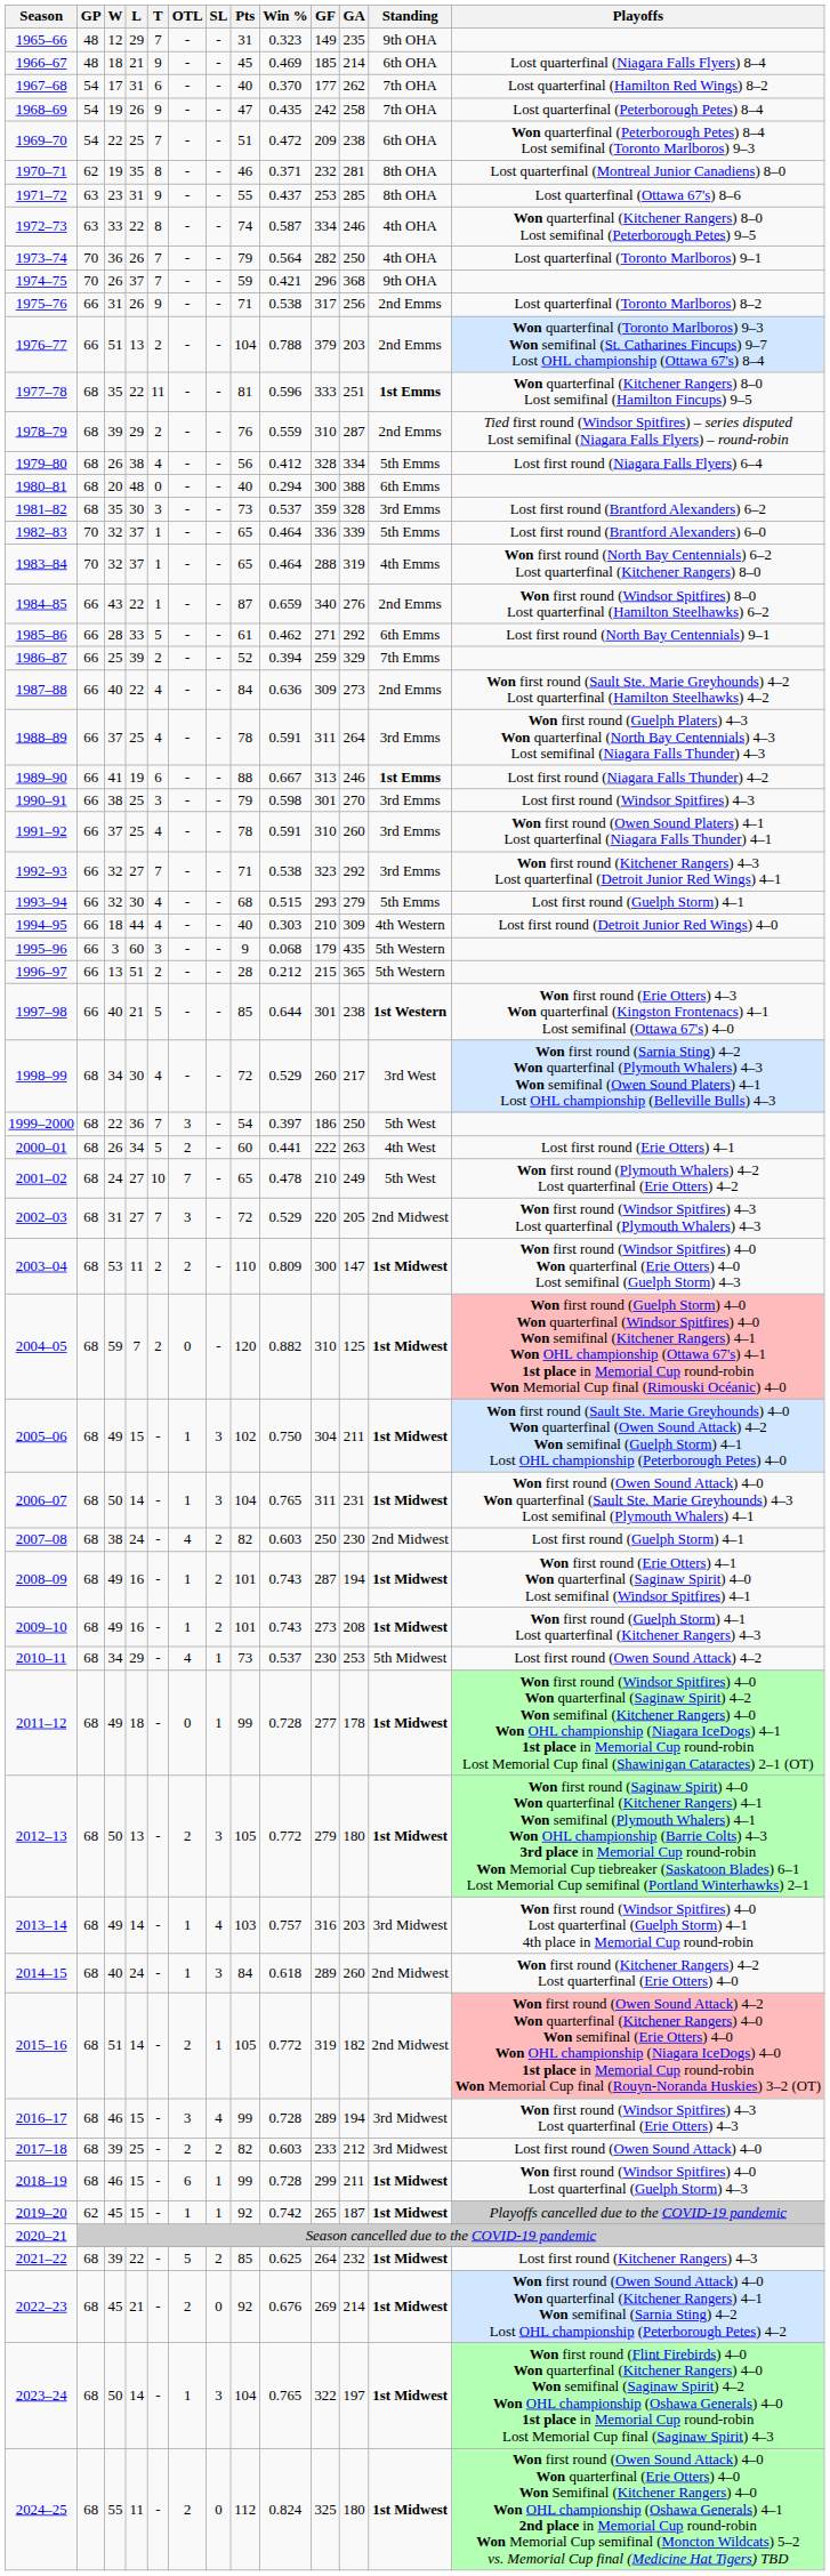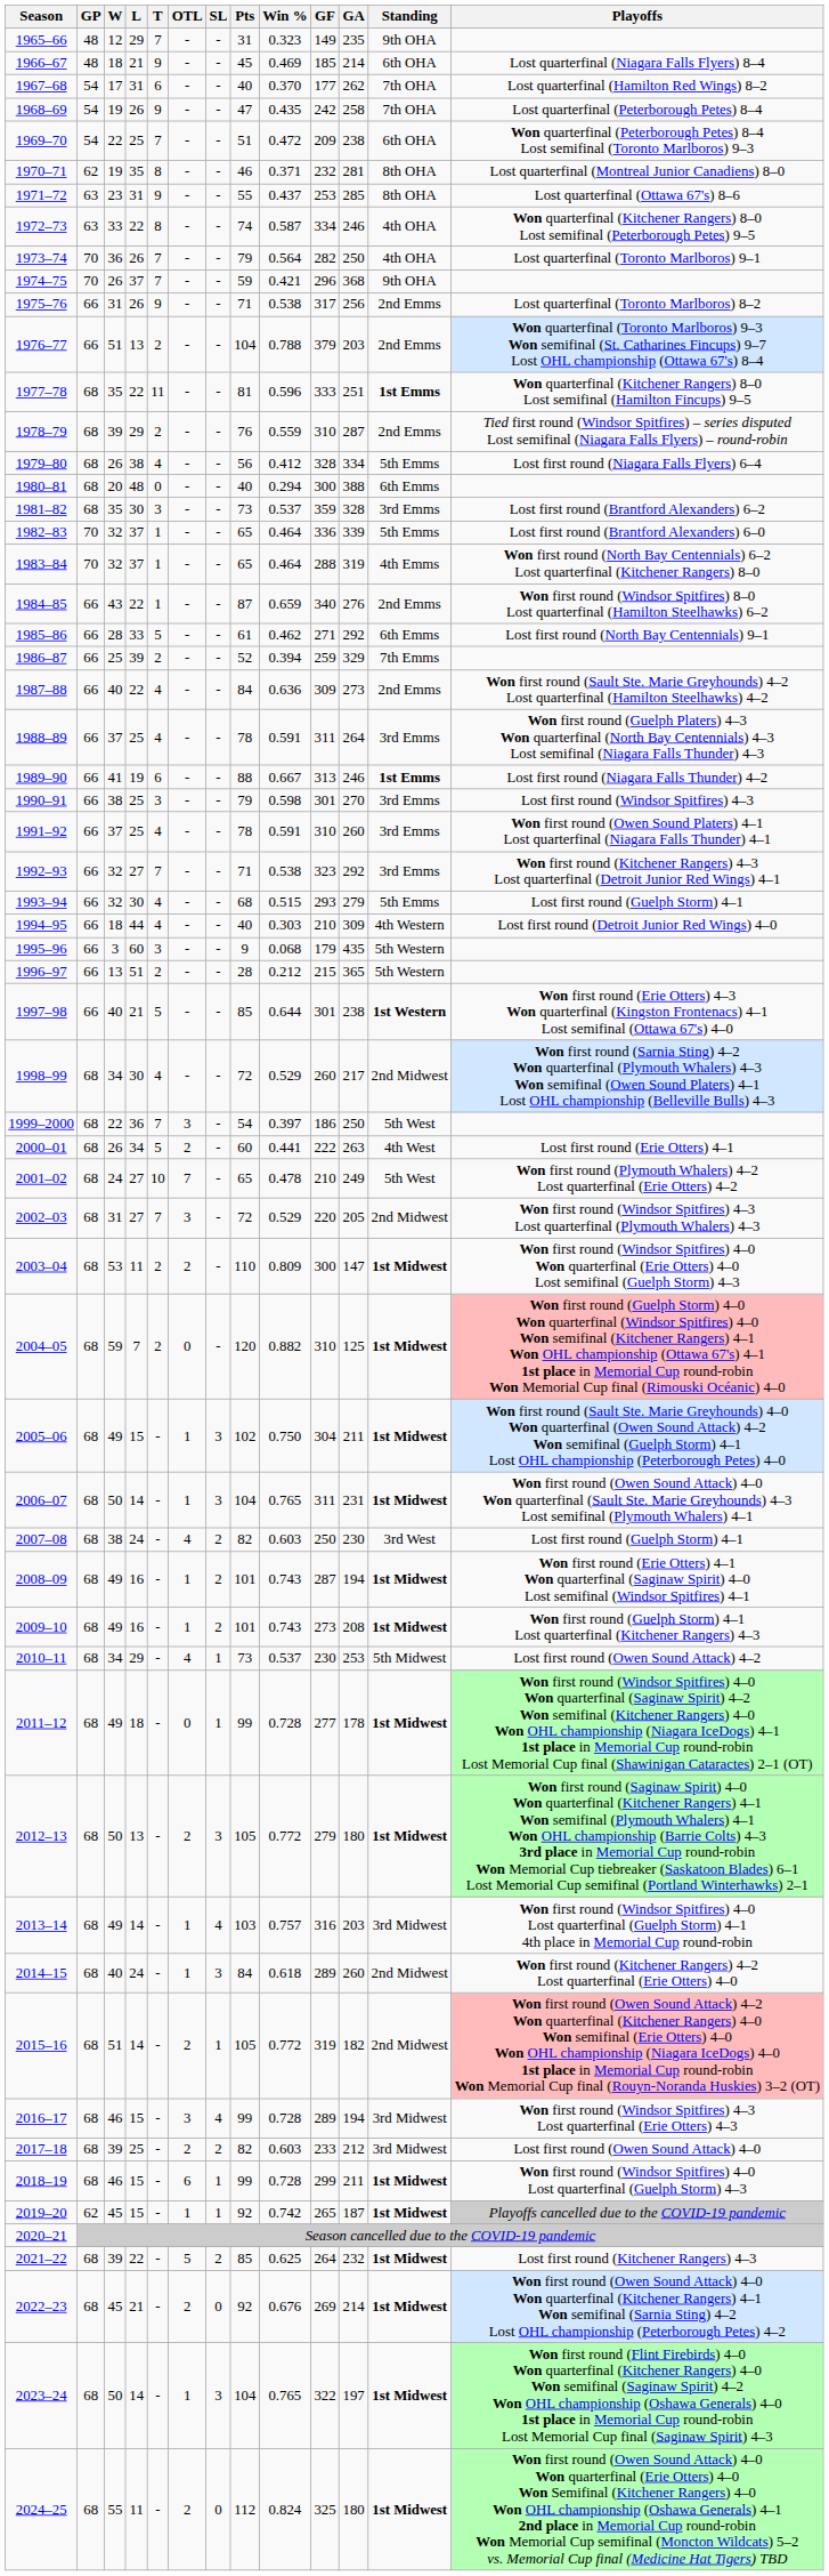1998–99 | Standing: 3rd West -> 2nd Midwest
2007–08 | Standing: 2nd Midwest -> 3rd West
